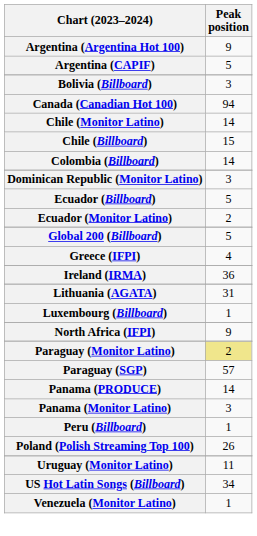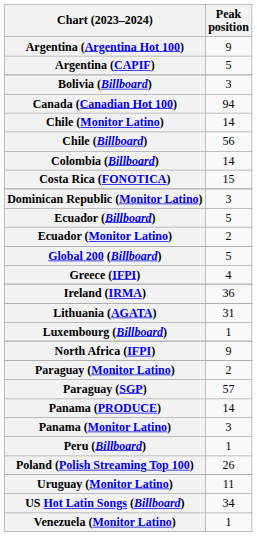Chile (Billboard) | Peak position: 15 -> 56
+ row: Costa Rica (FONOTICA) | 15
Paraguay (Monitor Latino) | Peak position: khaki background -> no background
